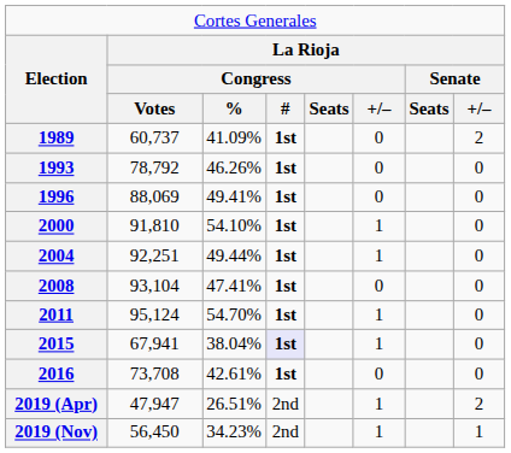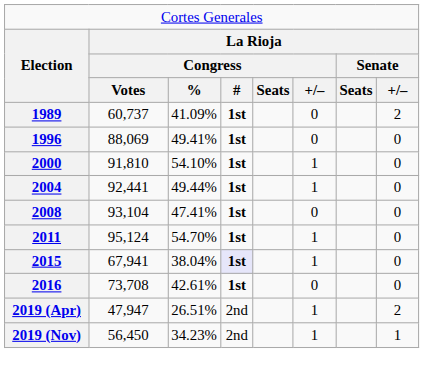- row: 1993 | 78,792 | 46.26% | 1st | 0 | 0
2004 | column 2: 92,251 -> 92,441
